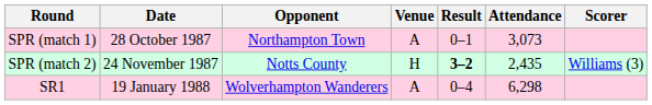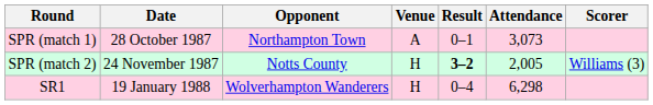SPR (match 2) | Attendance: 2,435 -> 2,005
SR1 | Venue: A -> H
